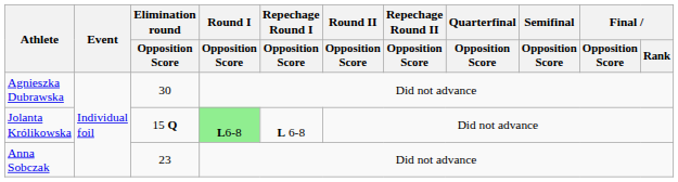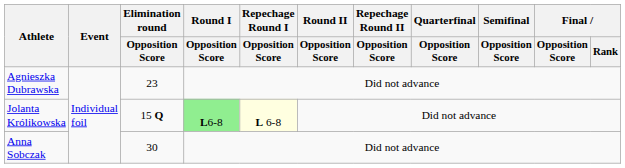Agnieszka Dubrawska | Elimination round / Opposition Score: 30 -> 23
Jolanta Królikowska | Repechage Round I / Opposition Score: no background -> lightyellow background
Anna Sobczak | Elimination round / Opposition Score: 23 -> 30
